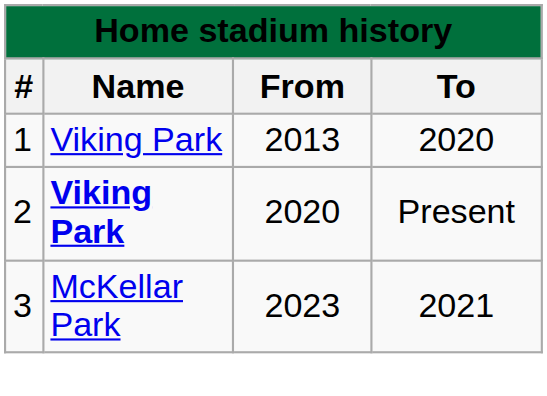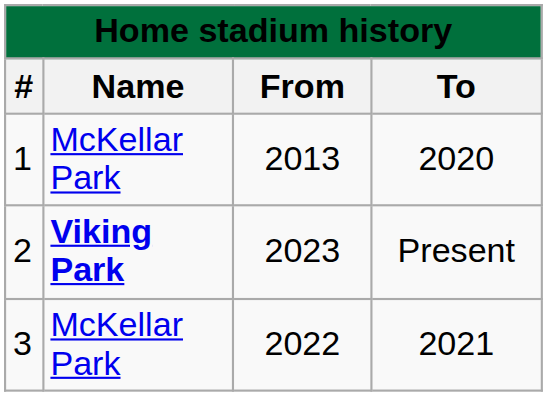1 | Name: Viking Park -> McKellar Park
2 | From: 2020 -> 2023
3 | From: 2023 -> 2022
